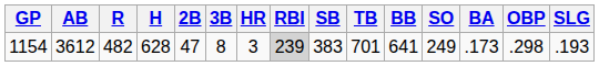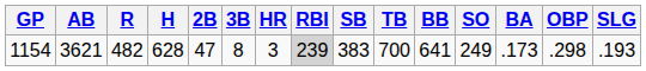1154 | AB: 3612 -> 3621
1154 | TB: 701 -> 700
